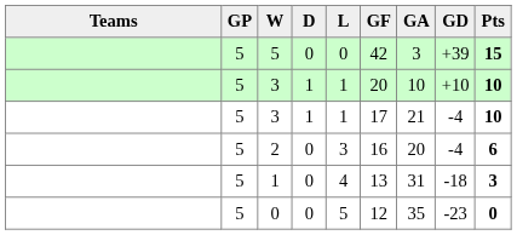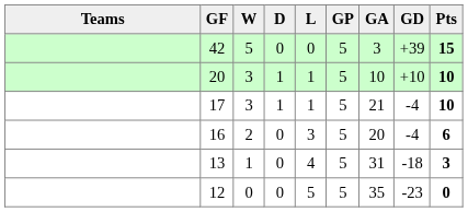columns swapped: GP <-> GF
